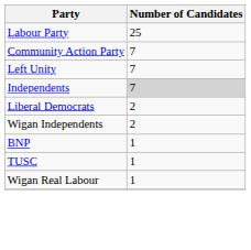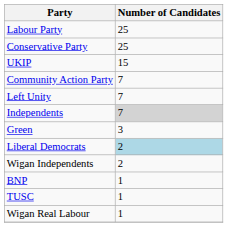+ row: Conservative Party | 25
+ row: UKIP | 15
+ row: Green | 3
Liberal Democrats | Number of Candidates: no background -> lightblue background
